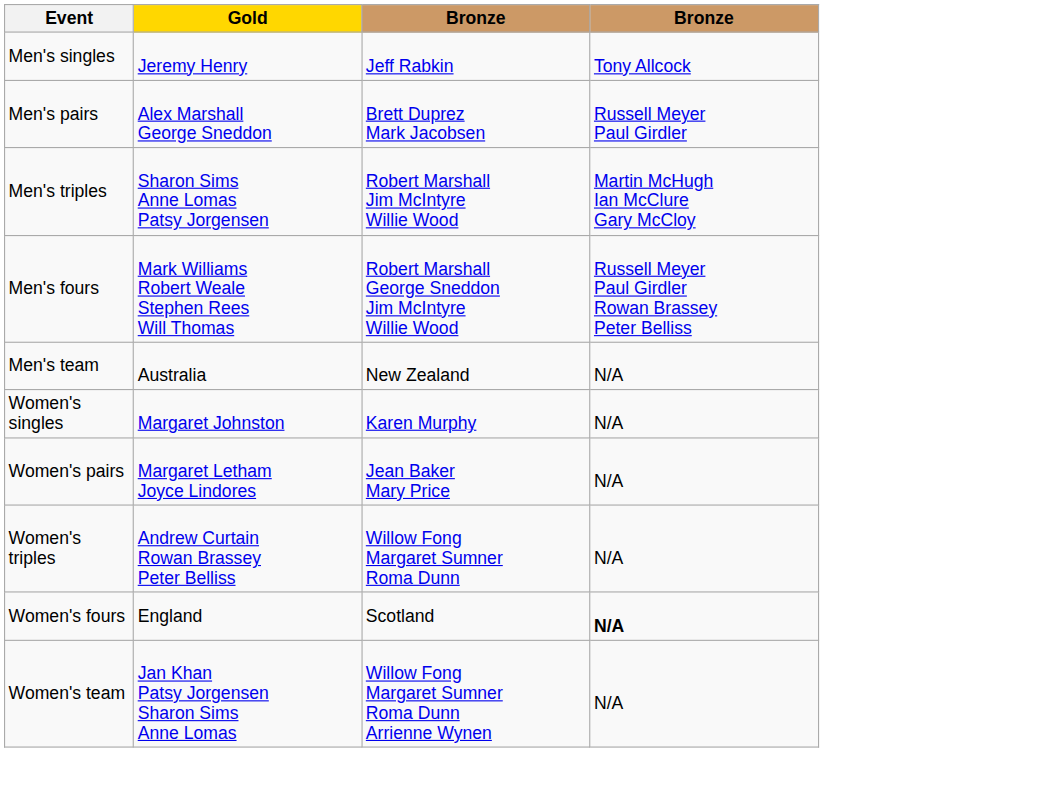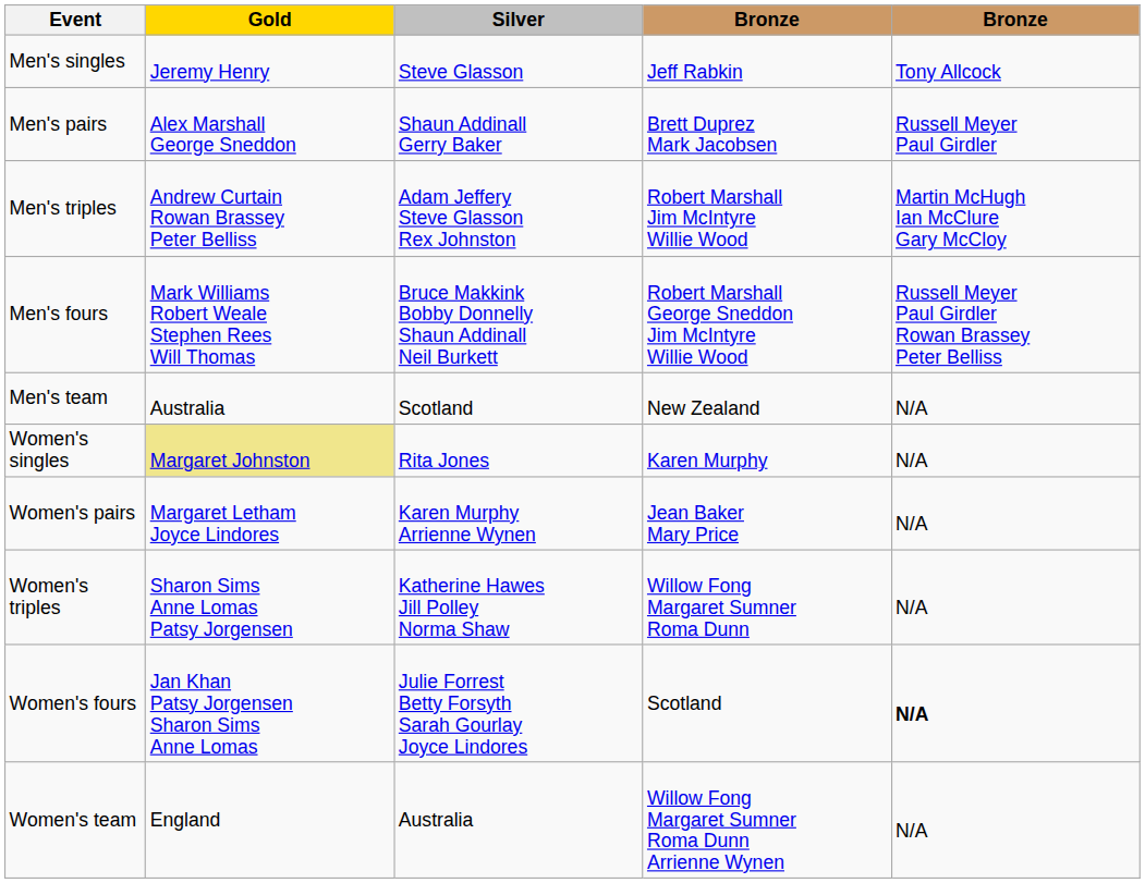+ column: Silver | Steve Glasson | Shaun Addinall Gerry Baker | Adam Jeffery Steve Glasson Rex Johnston | Bruce Makkink Bobby Donnelly Shaun Addinall Neil Burkett | Scotland | Rita Jones | Karen Murphy Arrienne Wynen | Katherine Hawes Jill Polley Norma Shaw | Julie Forrest Betty Forsyth Sarah Gourlay Joyce Lindores | Australia
Men's triples | Gold: Sharon Sims Anne Lomas Patsy Jorgensen -> Andrew Curtain Rowan Brassey Peter Belliss
Women's singles | Gold: no background -> khaki background
Women's triples | Gold: Andrew Curtain Rowan Brassey Peter Belliss -> Sharon Sims Anne Lomas Patsy Jorgensen
Women's fours | Gold: England -> Jan Khan Patsy Jorgensen Sharon Sims Anne Lomas
Women's team | Gold: Jan Khan Patsy Jorgensen Sharon Sims Anne Lomas -> England
